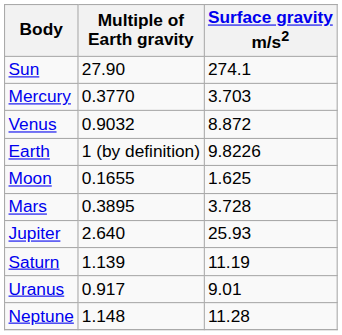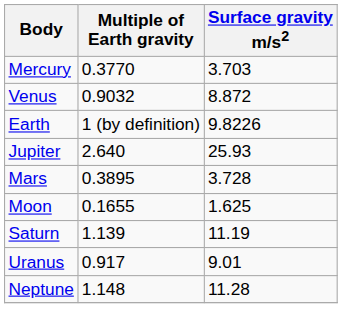- row: Sun | 27.90 | 274.1
rows swapped: Moon <-> Jupiter
